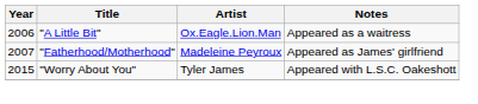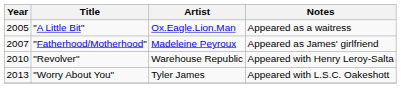"A Little Bit" | Year: 2006 -> 2005
+ row: 2010 | "Revolver" | Warehouse Republic | Appeared with Henry Leroy-Salta
"Worry About You" | Year: 2015 -> 2013
